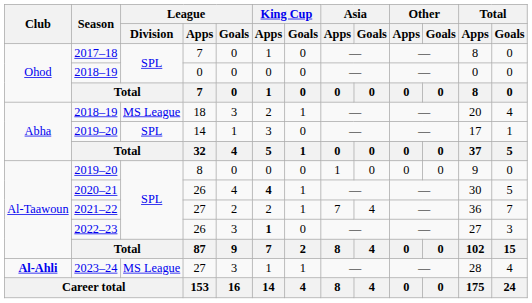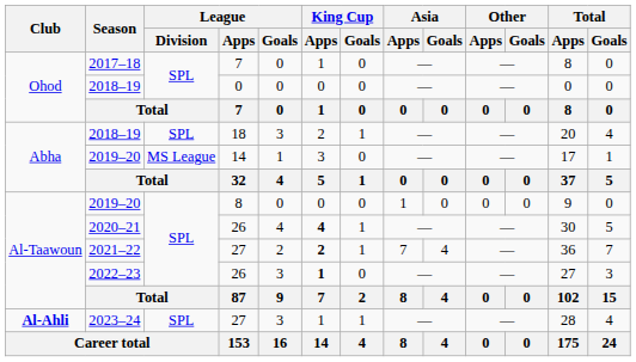2018–19 / 18 | League / Division: MS League -> SPL
2019–20 / 14 | League / Division: SPL -> MS League
2021–22 | King Cup / Apps: normal -> bold
2023–24 | League / Division: MS League -> SPL
